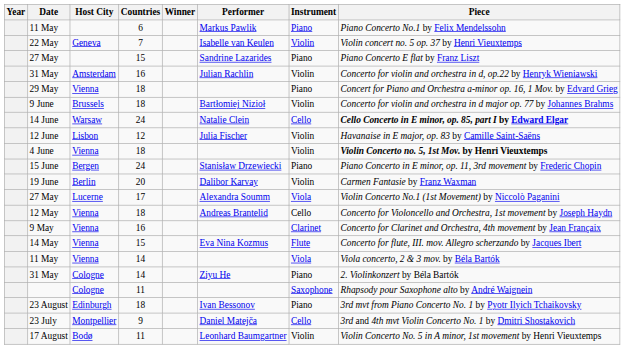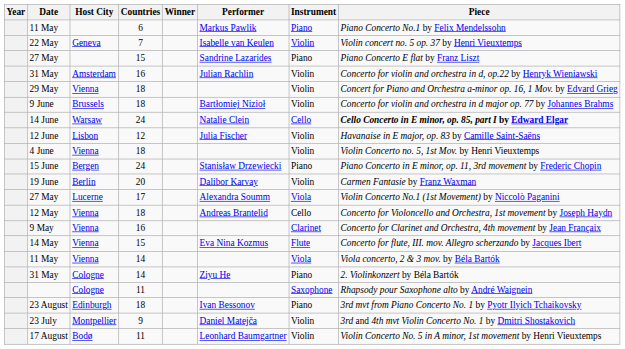29 May | Instrument: Piano -> Violin
4 June | Piece: bold -> normal
23 July | Instrument: Cello -> Violin
